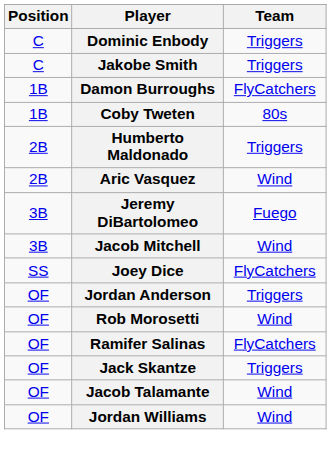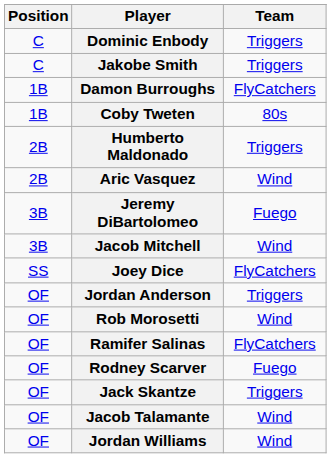+ row: OF | Rodney Scarver | Fuego
